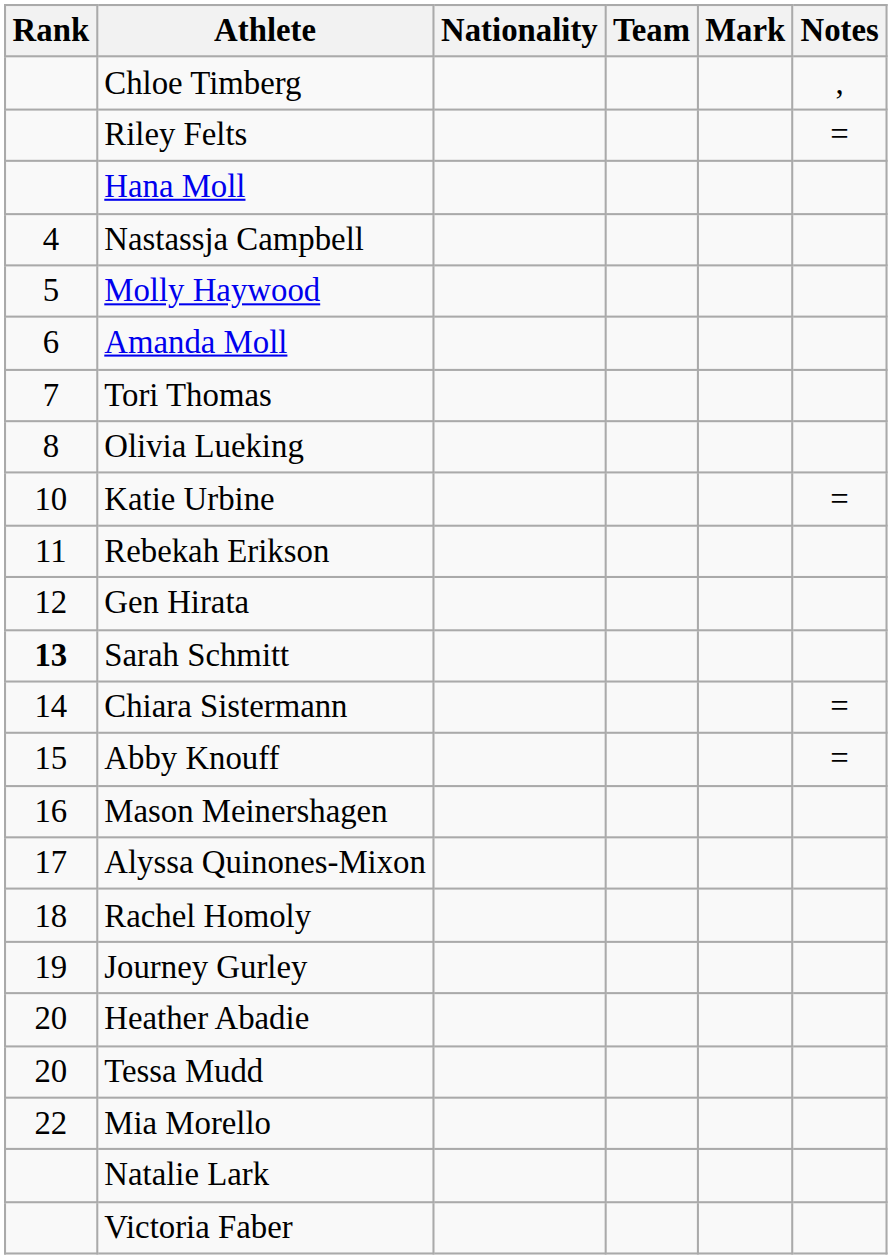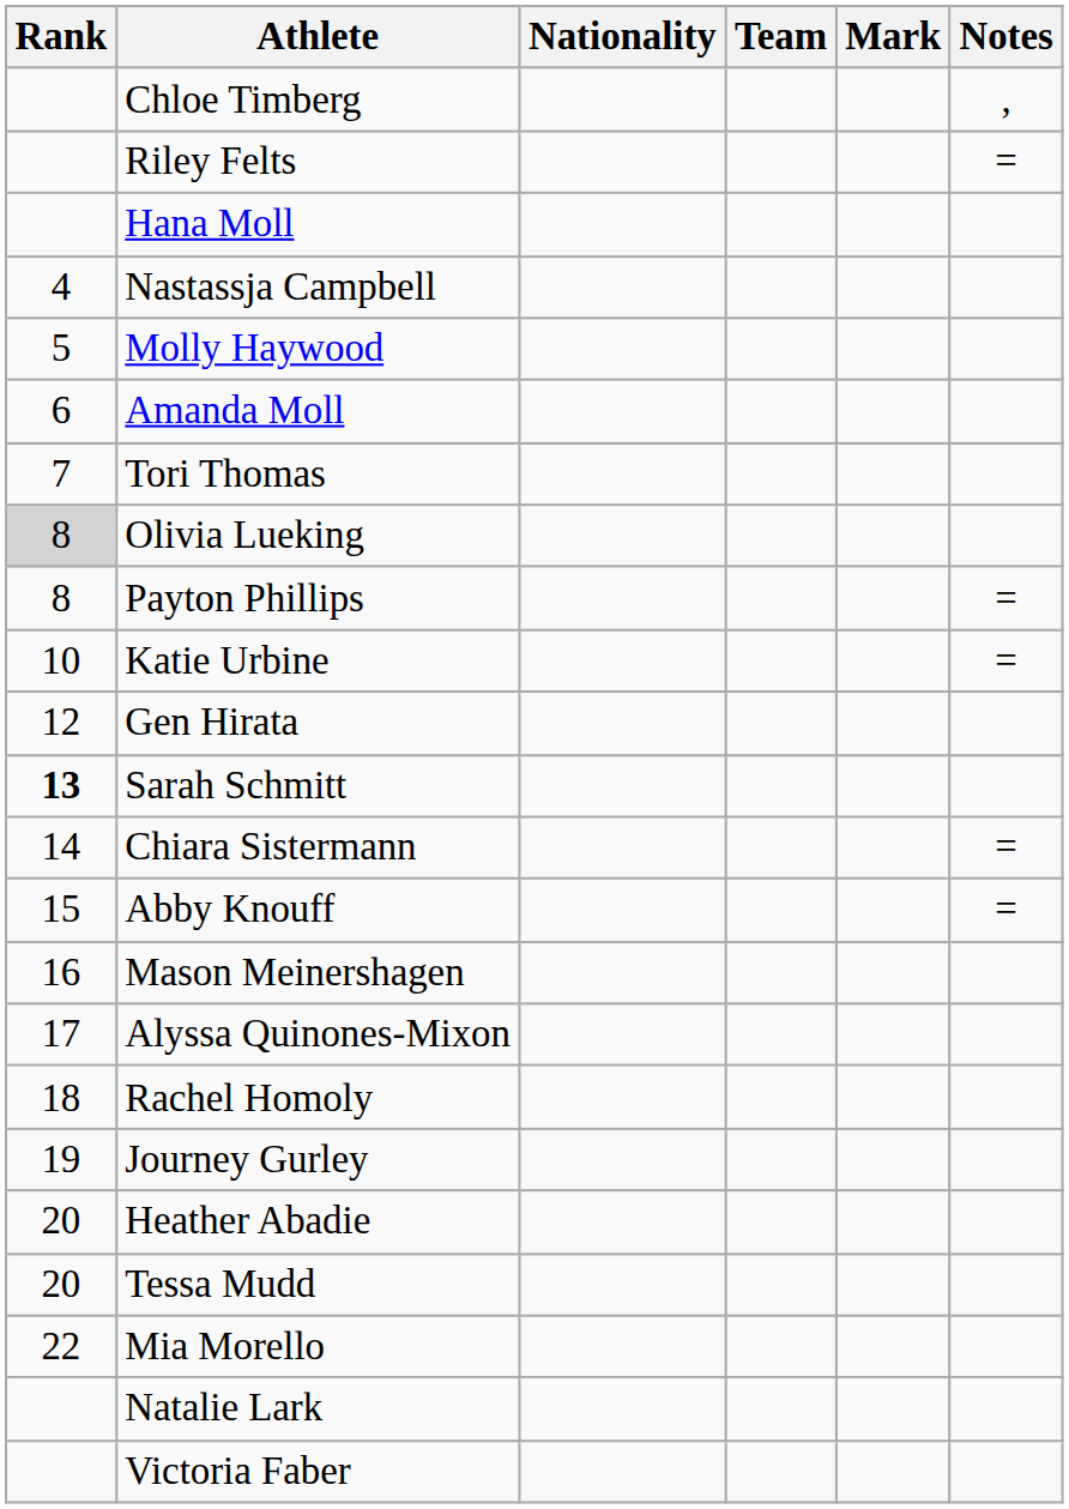Olivia Lueking | Rank: no background -> lightgrey background
+ row: 8 | Payton Phillips | =
- row: 11 | Rebekah Erikson
